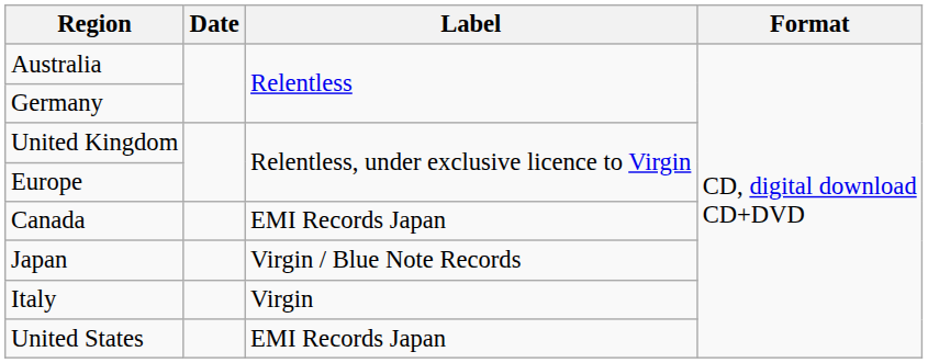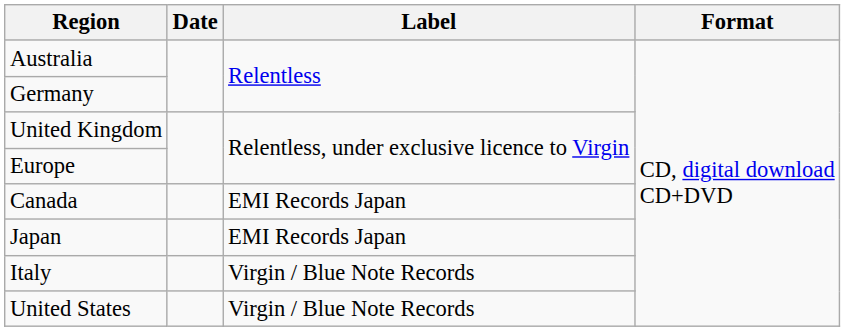Japan | Label: Virgin / Blue Note Records -> EMI Records Japan
Italy | Label: Virgin -> Virgin / Blue Note Records
United States | Label: EMI Records Japan -> Virgin / Blue Note Records
